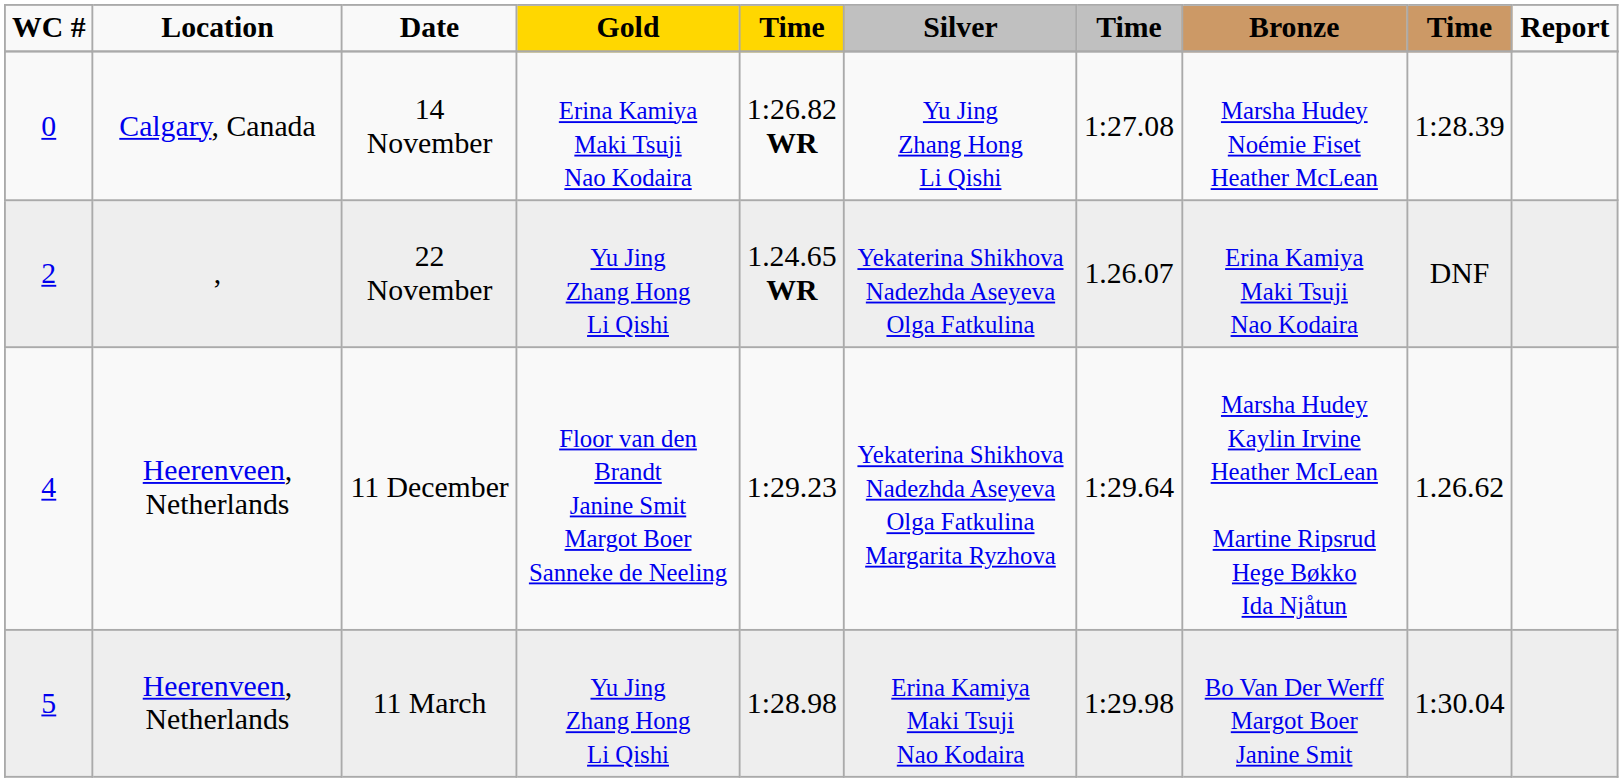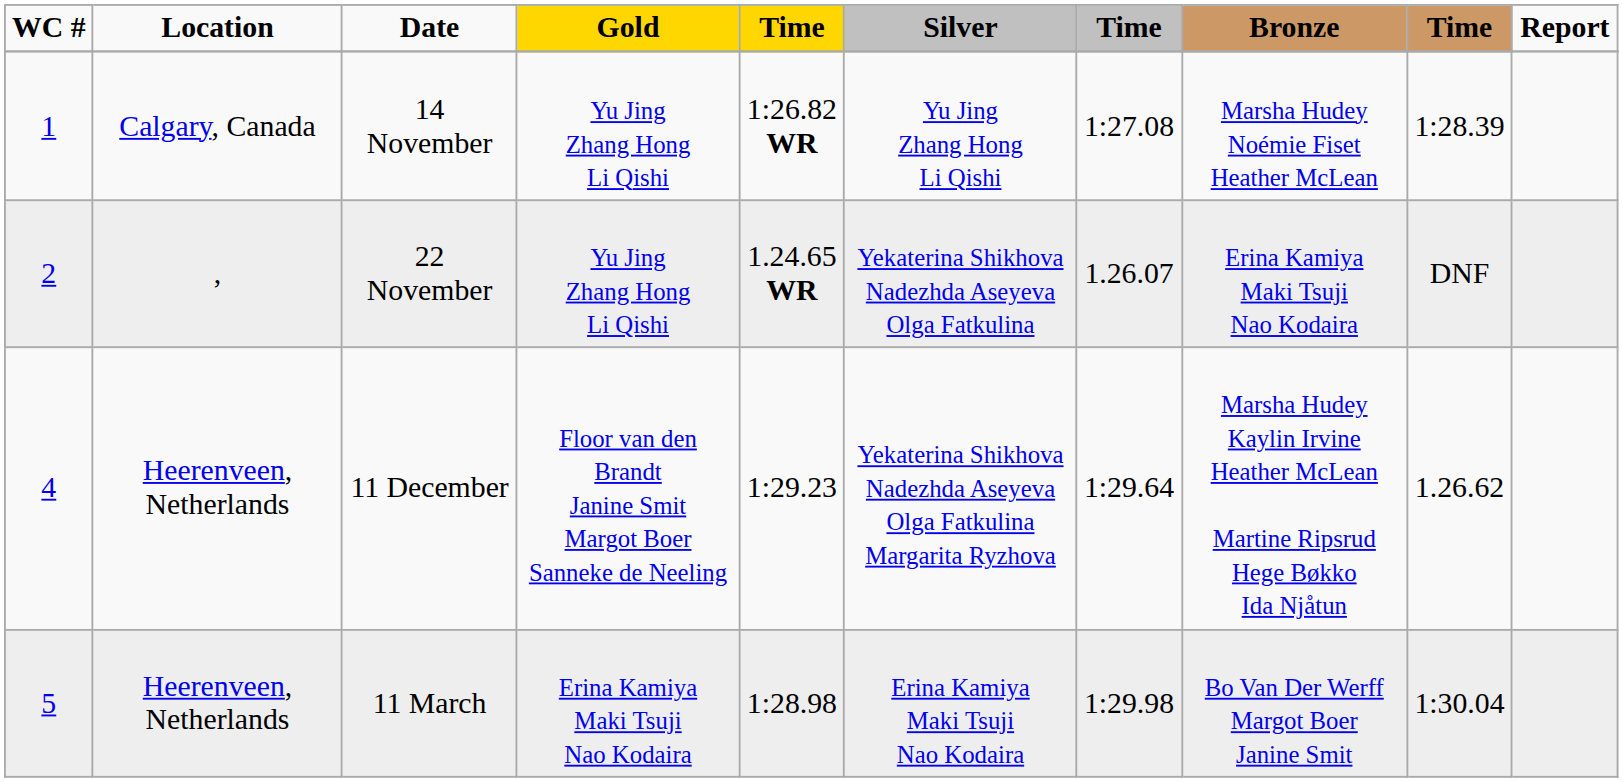14 November | WC #: 0 -> 1
14 November | Gold: Erina Kamiya Maki Tsuji Nao Kodaira -> Yu Jing Zhang Hong Li Qishi
11 March | Gold: Yu Jing Zhang Hong Li Qishi -> Erina Kamiya Maki Tsuji Nao Kodaira
